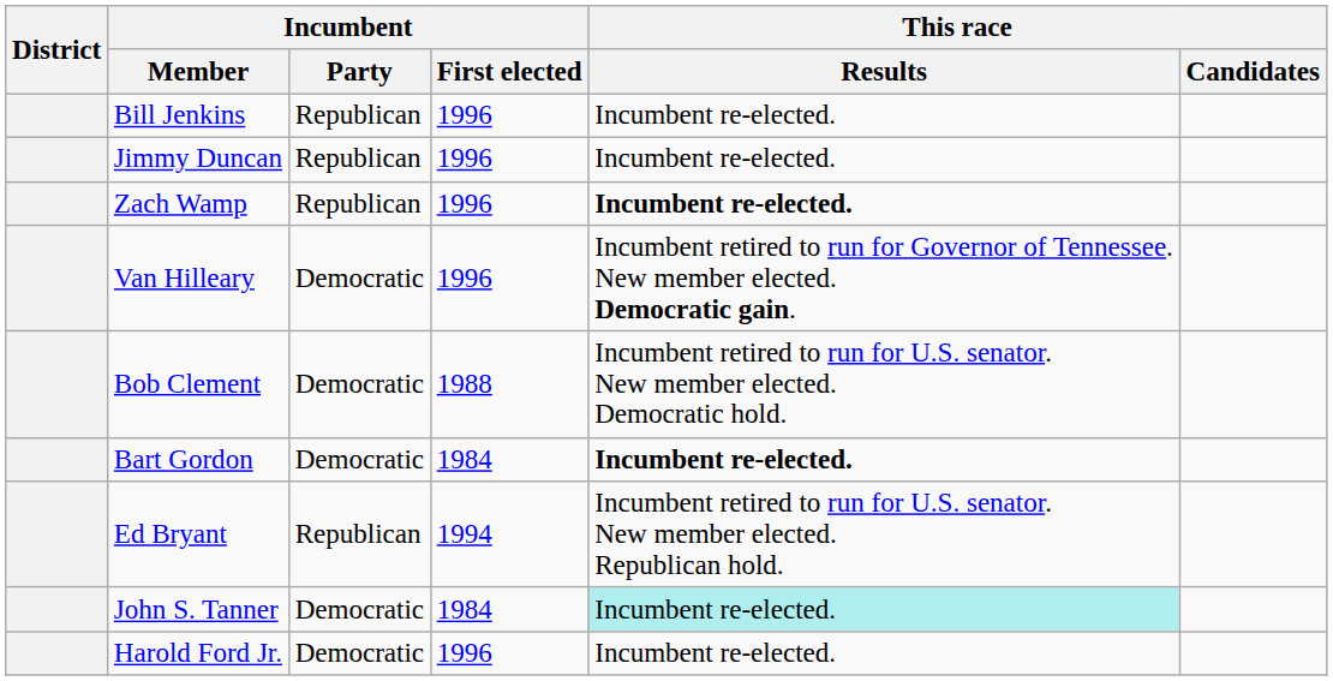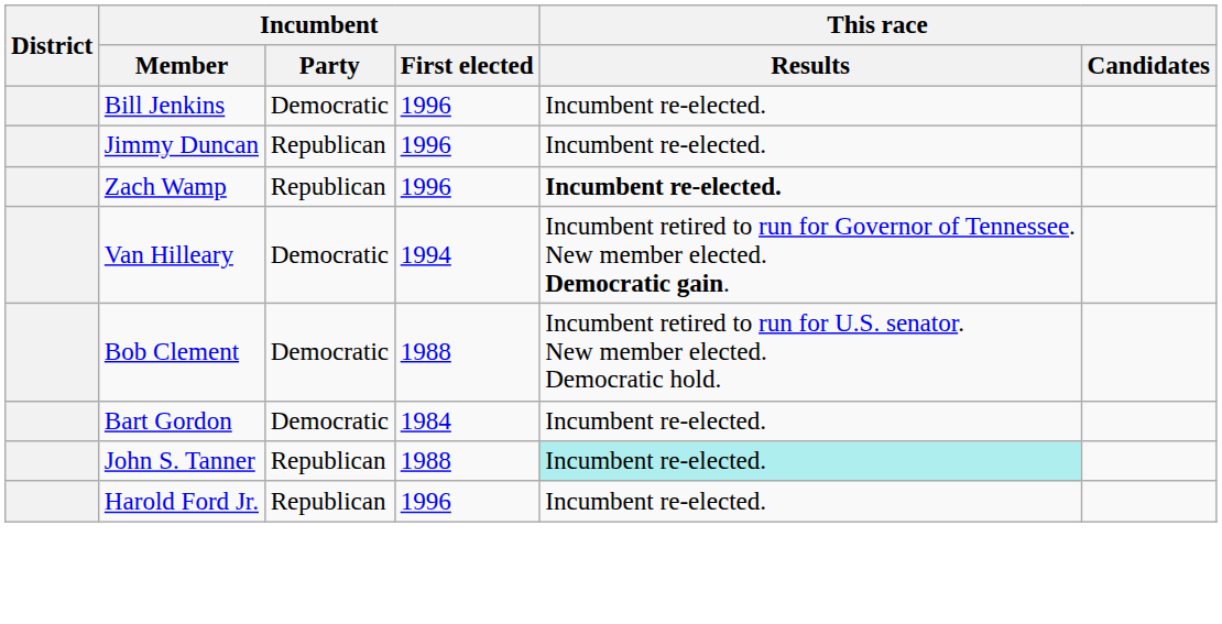Bill Jenkins | Incumbent / Party: Republican -> Democratic
Van Hilleary | Incumbent / First elected: 1996 -> 1994
Bart Gordon | This race / Results: bold -> normal
- row: Ed Bryant | Republican | 1994 | Incumbent retired to run for U.S. senator. New member elected. Republican hold.
John S. Tanner | Incumbent / Party: Democratic -> Republican
John S. Tanner | Incumbent / First elected: 1984 -> 1988
Harold Ford Jr. | Incumbent / Party: Democratic -> Republican
